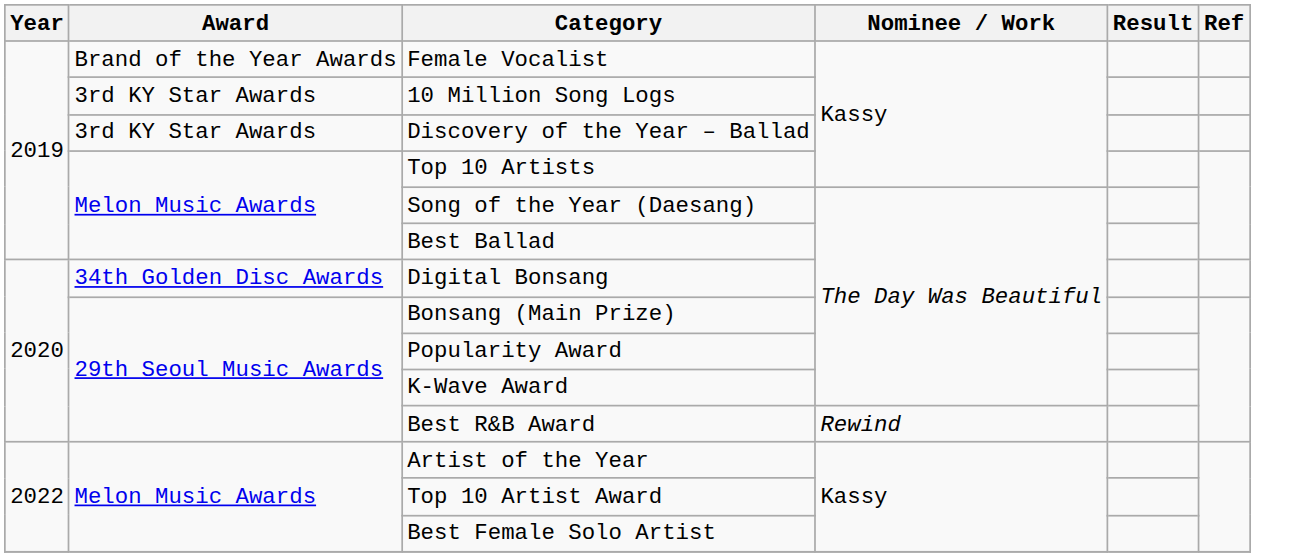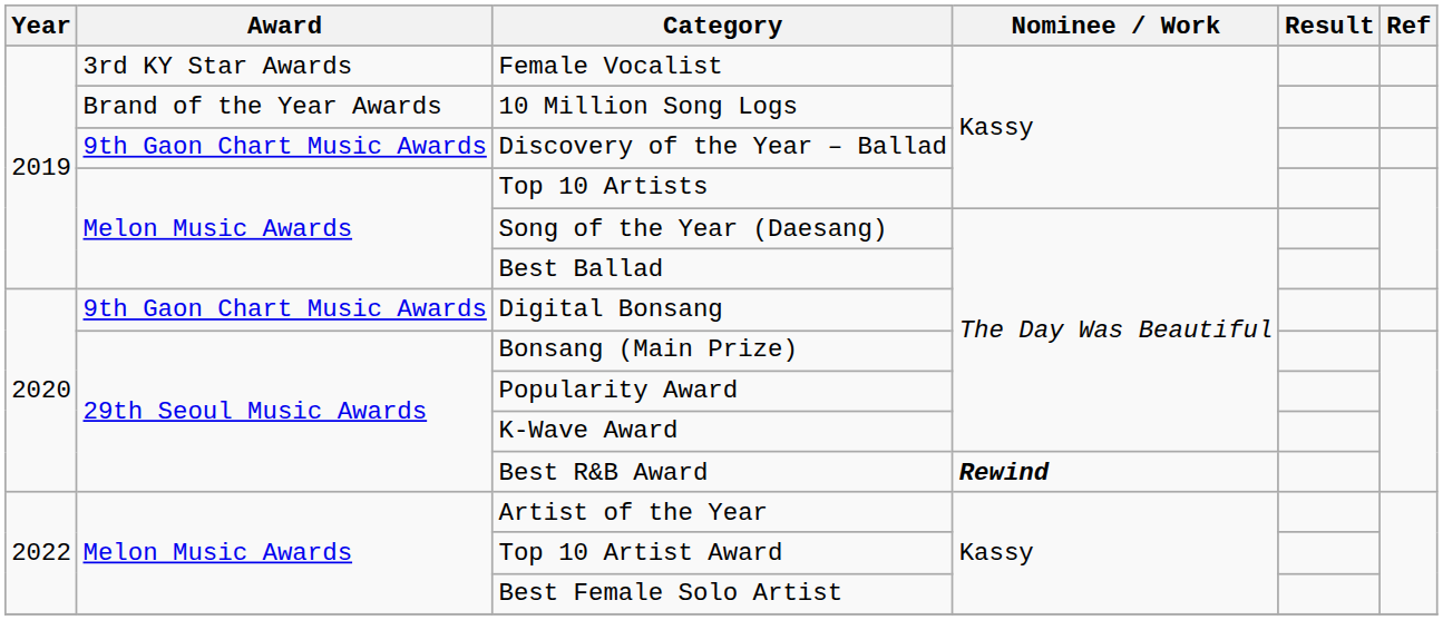Female Vocalist | Award: Brand of the Year Awards -> 3rd KY Star Awards
10 Million Song Logs | Award: 3rd KY Star Awards -> Brand of the Year Awards
Discovery of the Year – Ballad | Award: 3rd KY Star Awards -> 9th Gaon Chart Music Awards
Digital Bonsang | Award: 34th Golden Disc Awards -> 9th Gaon Chart Music Awards
Best R&B Award | Nominee / Work: normal -> bold
